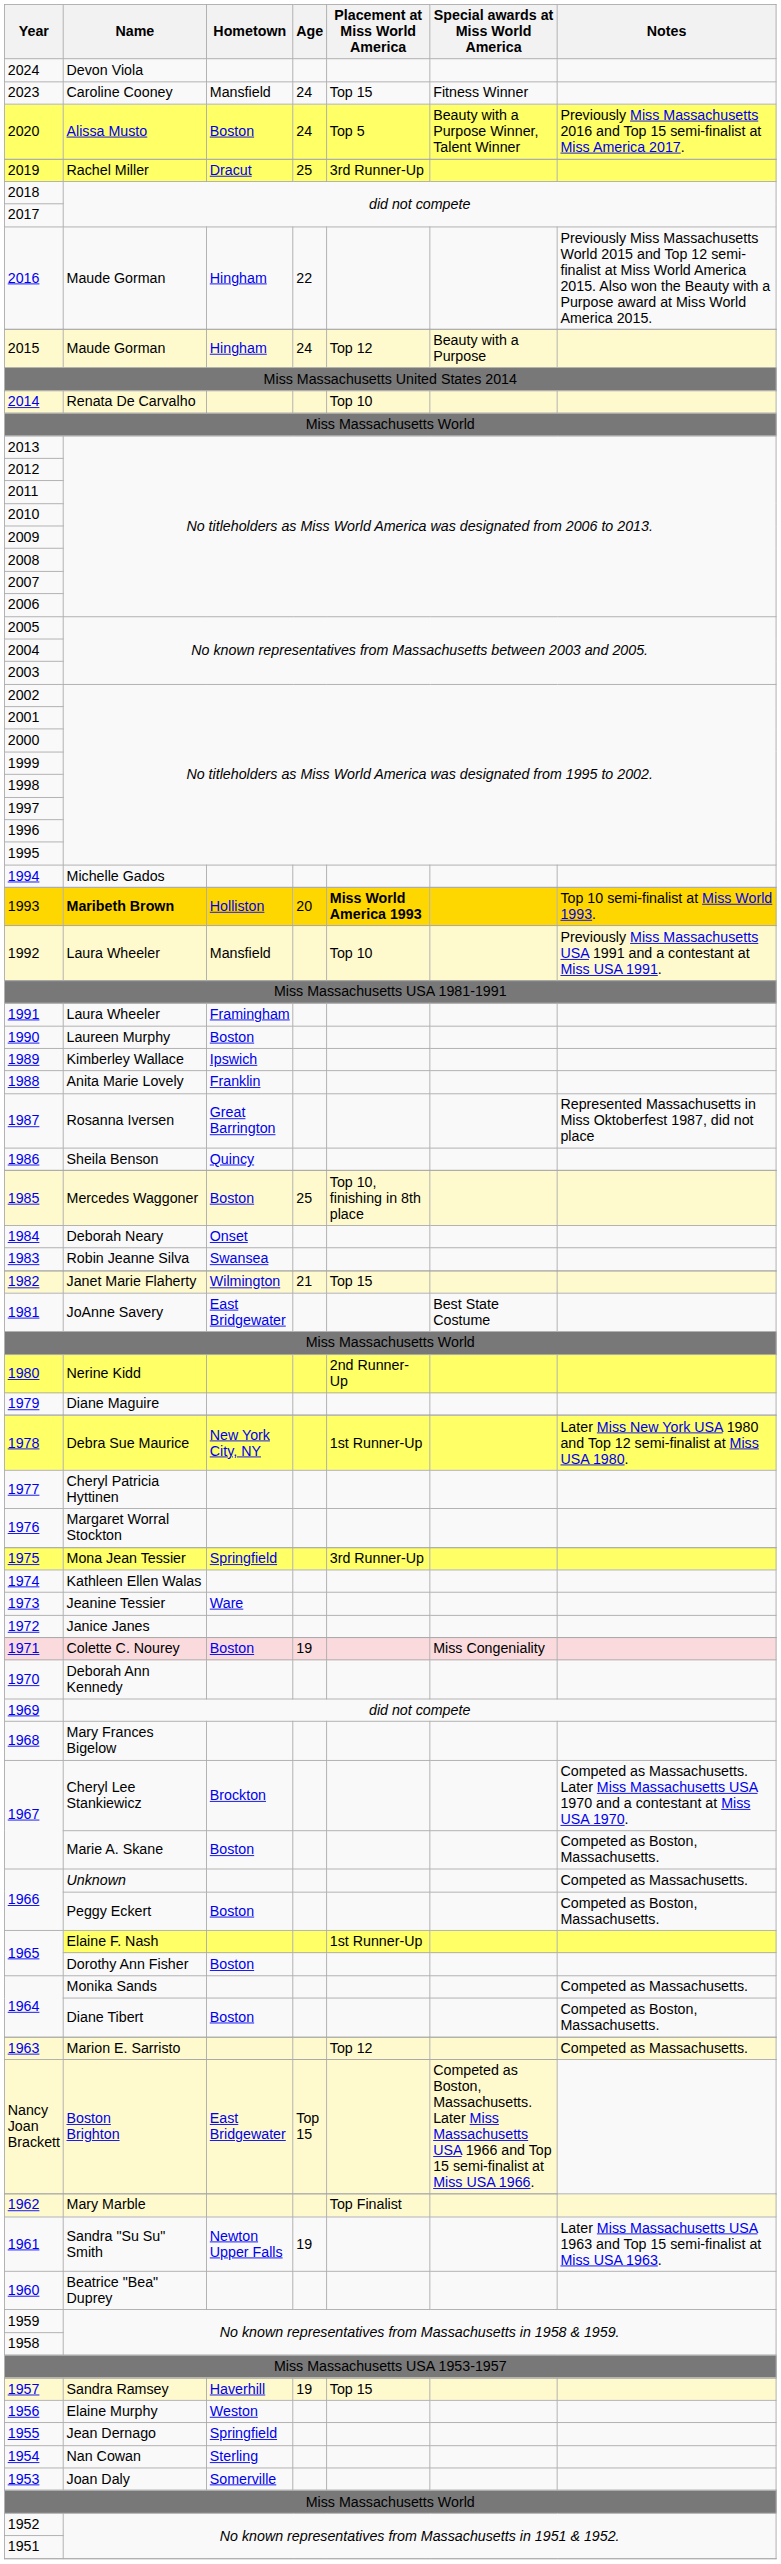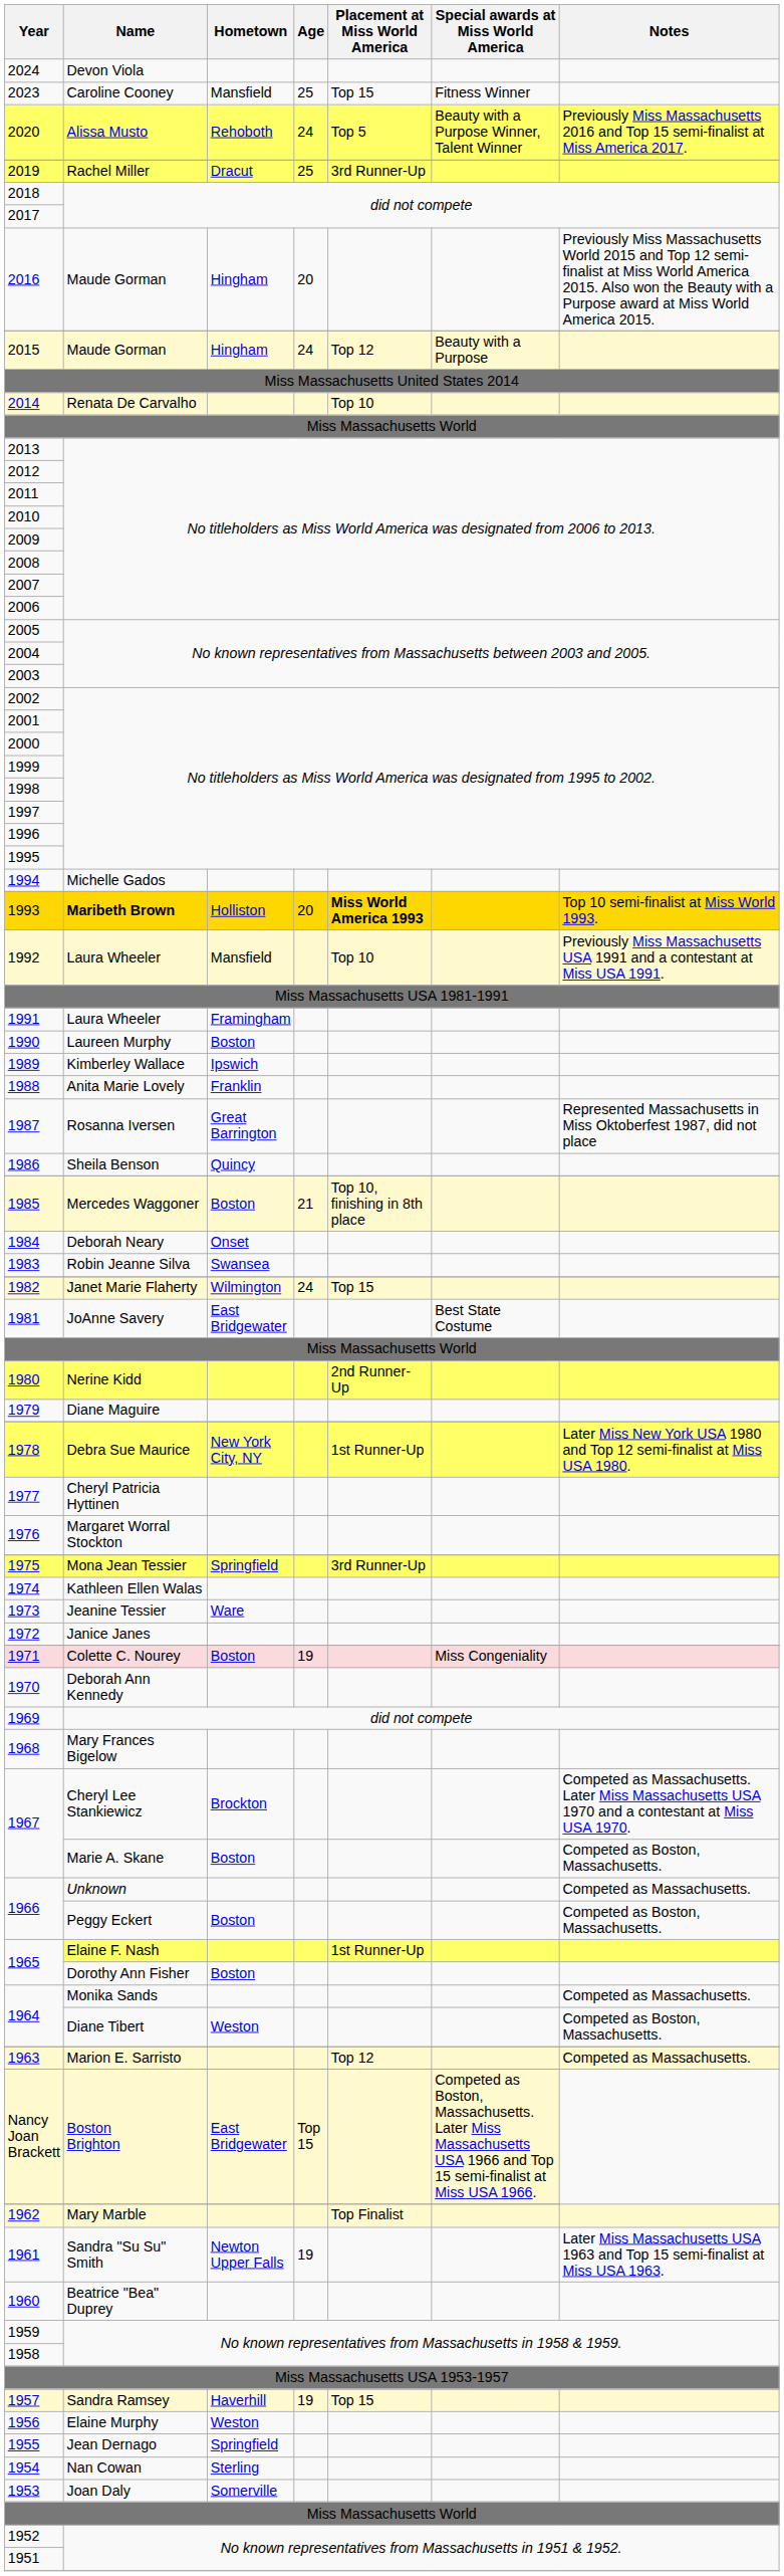2023 | Age: 24 -> 25
2020 | Hometown: Boston -> Rehoboth
2016 | Age: 22 -> 20
1985 | Age: 25 -> 21
1982 | Age: 21 -> 24
1964 / Diane Tibert | Hometown: Boston -> Weston
